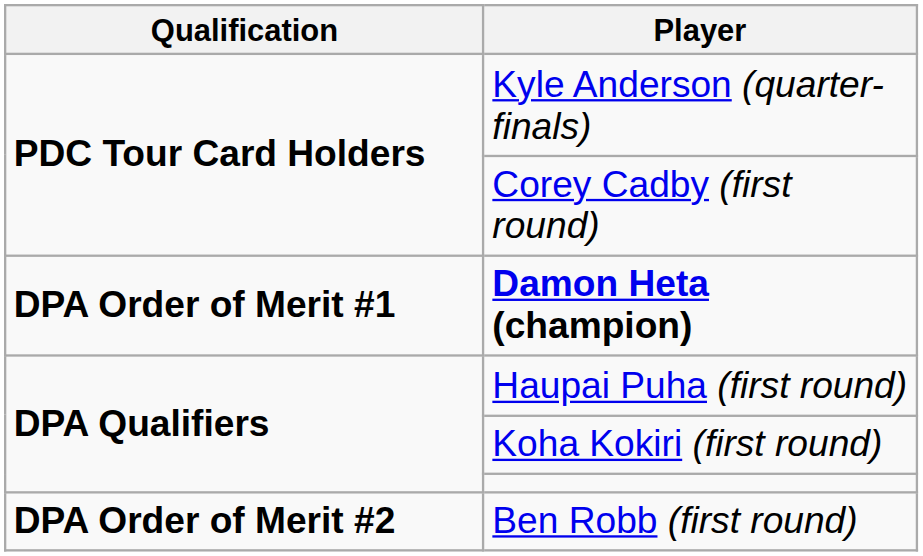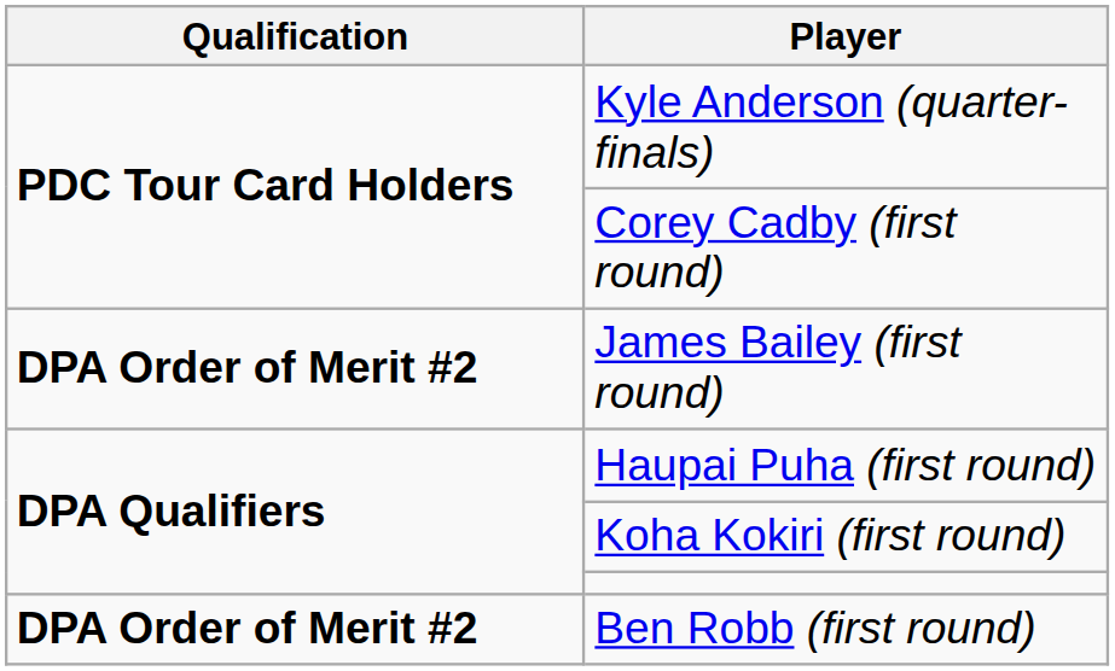- row: DPA Order of Merit #1 | Damon Heta (champion)
+ row: DPA Order of Merit #2 | James Bailey (first round)
